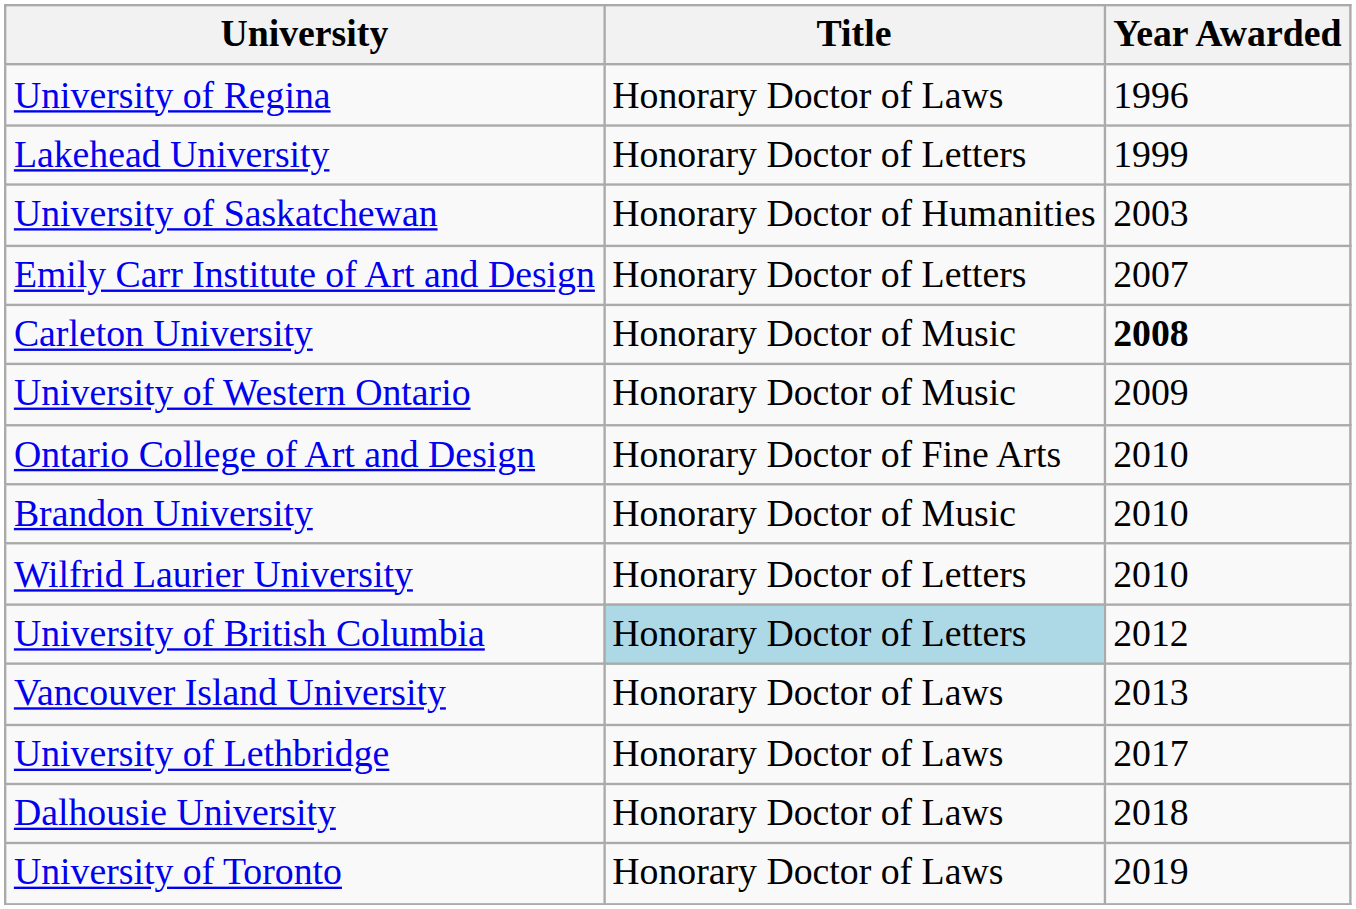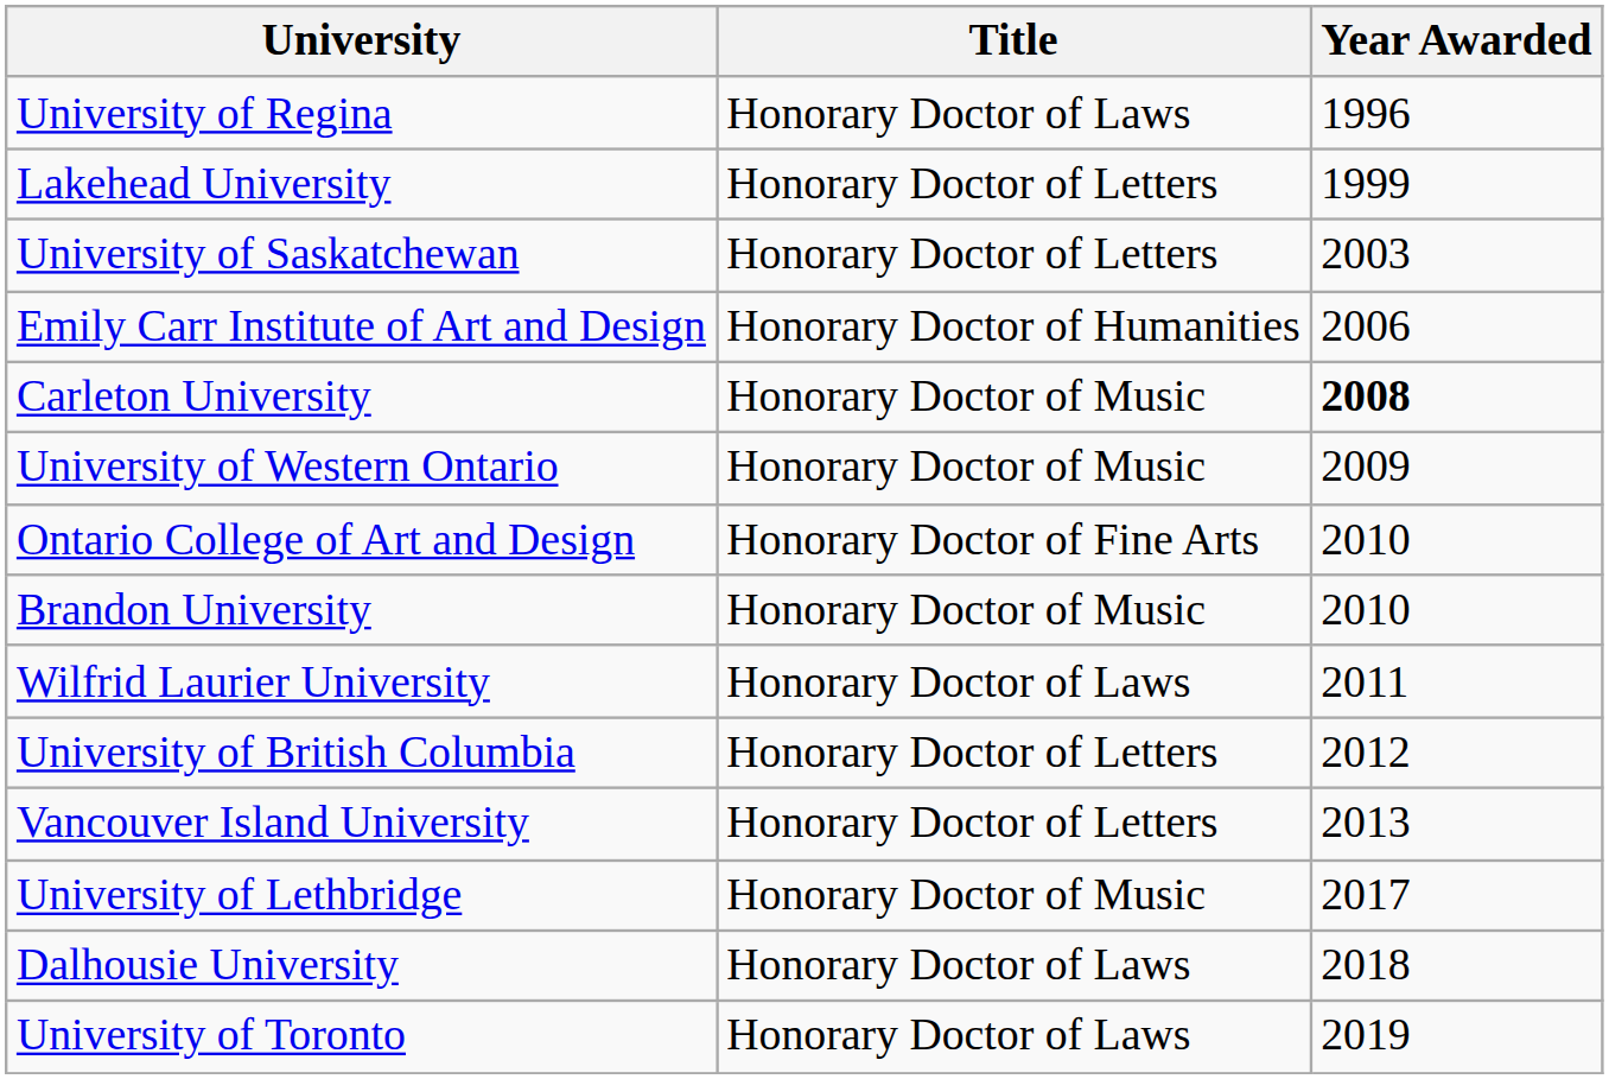University of Saskatchewan | Title: Honorary Doctor of Humanities -> Honorary Doctor of Letters
Emily Carr Institute of Art and Design | Title: Honorary Doctor of Letters -> Honorary Doctor of Humanities
Emily Carr Institute of Art and Design | Year Awarded: 2007 -> 2006
Wilfrid Laurier University | Title: Honorary Doctor of Letters -> Honorary Doctor of Laws
Wilfrid Laurier University | Year Awarded: 2010 -> 2011
University of British Columbia | Title: lightblue background -> no background
Vancouver Island University | Title: Honorary Doctor of Laws -> Honorary Doctor of Letters
University of Lethbridge | Title: Honorary Doctor of Laws -> Honorary Doctor of Music
